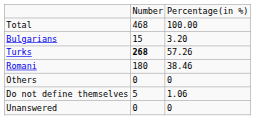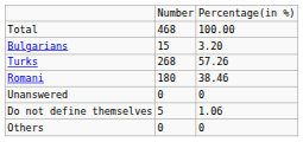Turks | column 2: bold -> normal
rows swapped: Others <-> Unanswered
